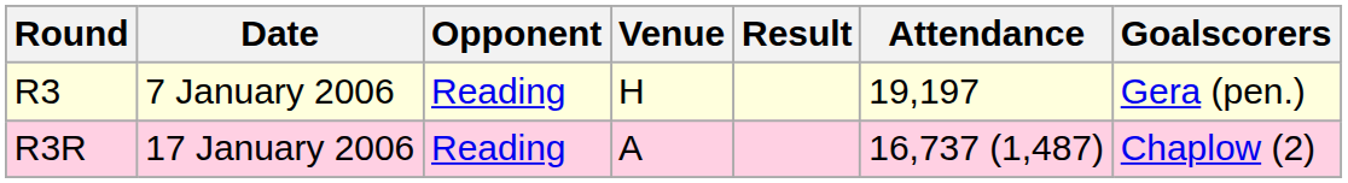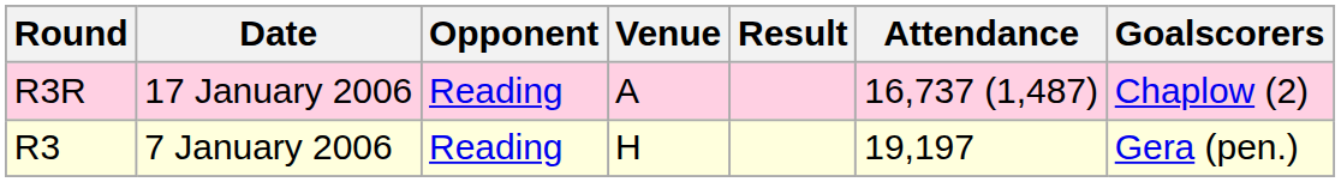rows swapped: R3 <-> R3R
